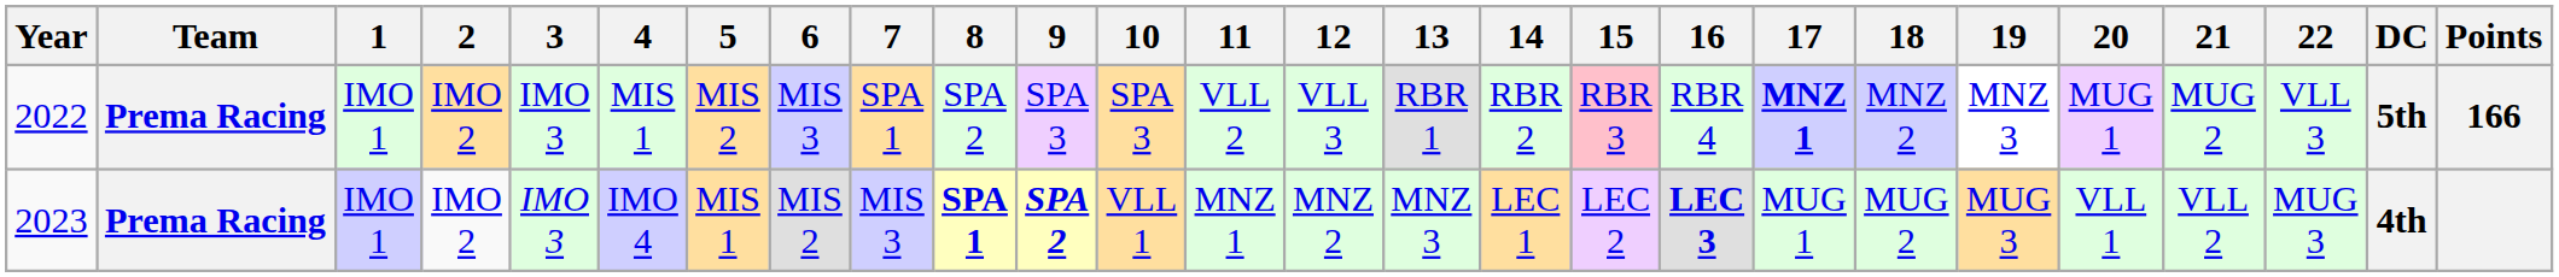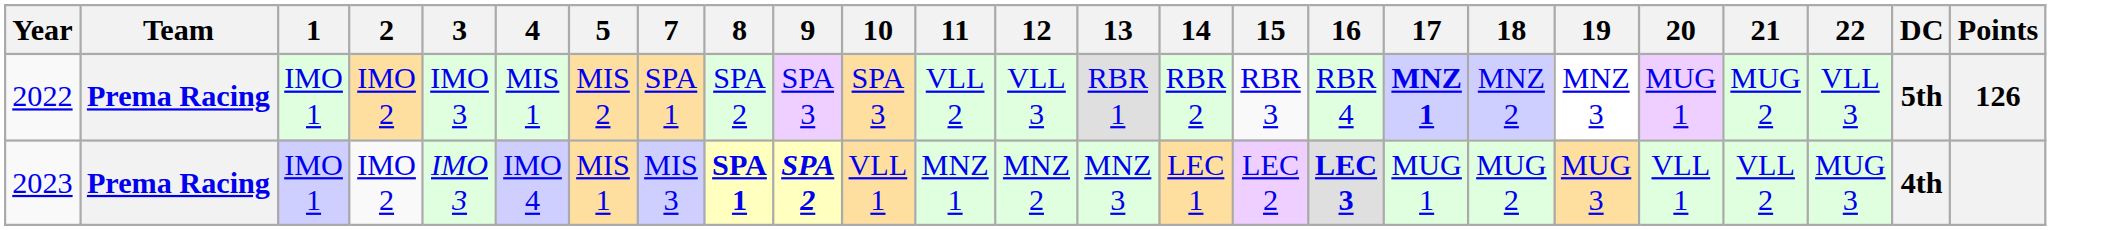- column: 6 | MIS 3 | MIS 2
2022 | 15: pink background -> no background
2022 | Points: 166 -> 126
